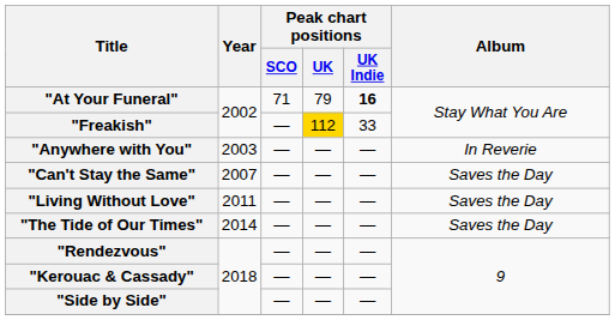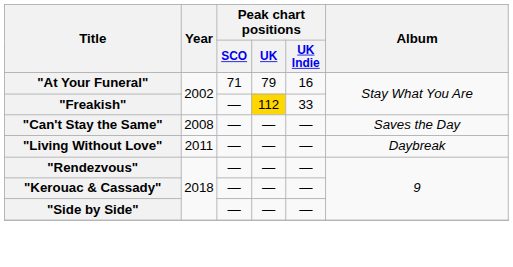"At Your Funeral" | Peak chart positions / UK Indie: bold -> normal
- row: "Anywhere with You" | 2003 | — | — | — | In Reverie
"Can't Stay the Same" | Year: 2007 -> 2008
"Living Without Love" | Album: Saves the Day -> Daybreak
- row: "The Tide of Our Times" | 2014 | — | — | — | Saves the Day
